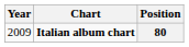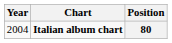80 | Year: 2009 -> 2004
